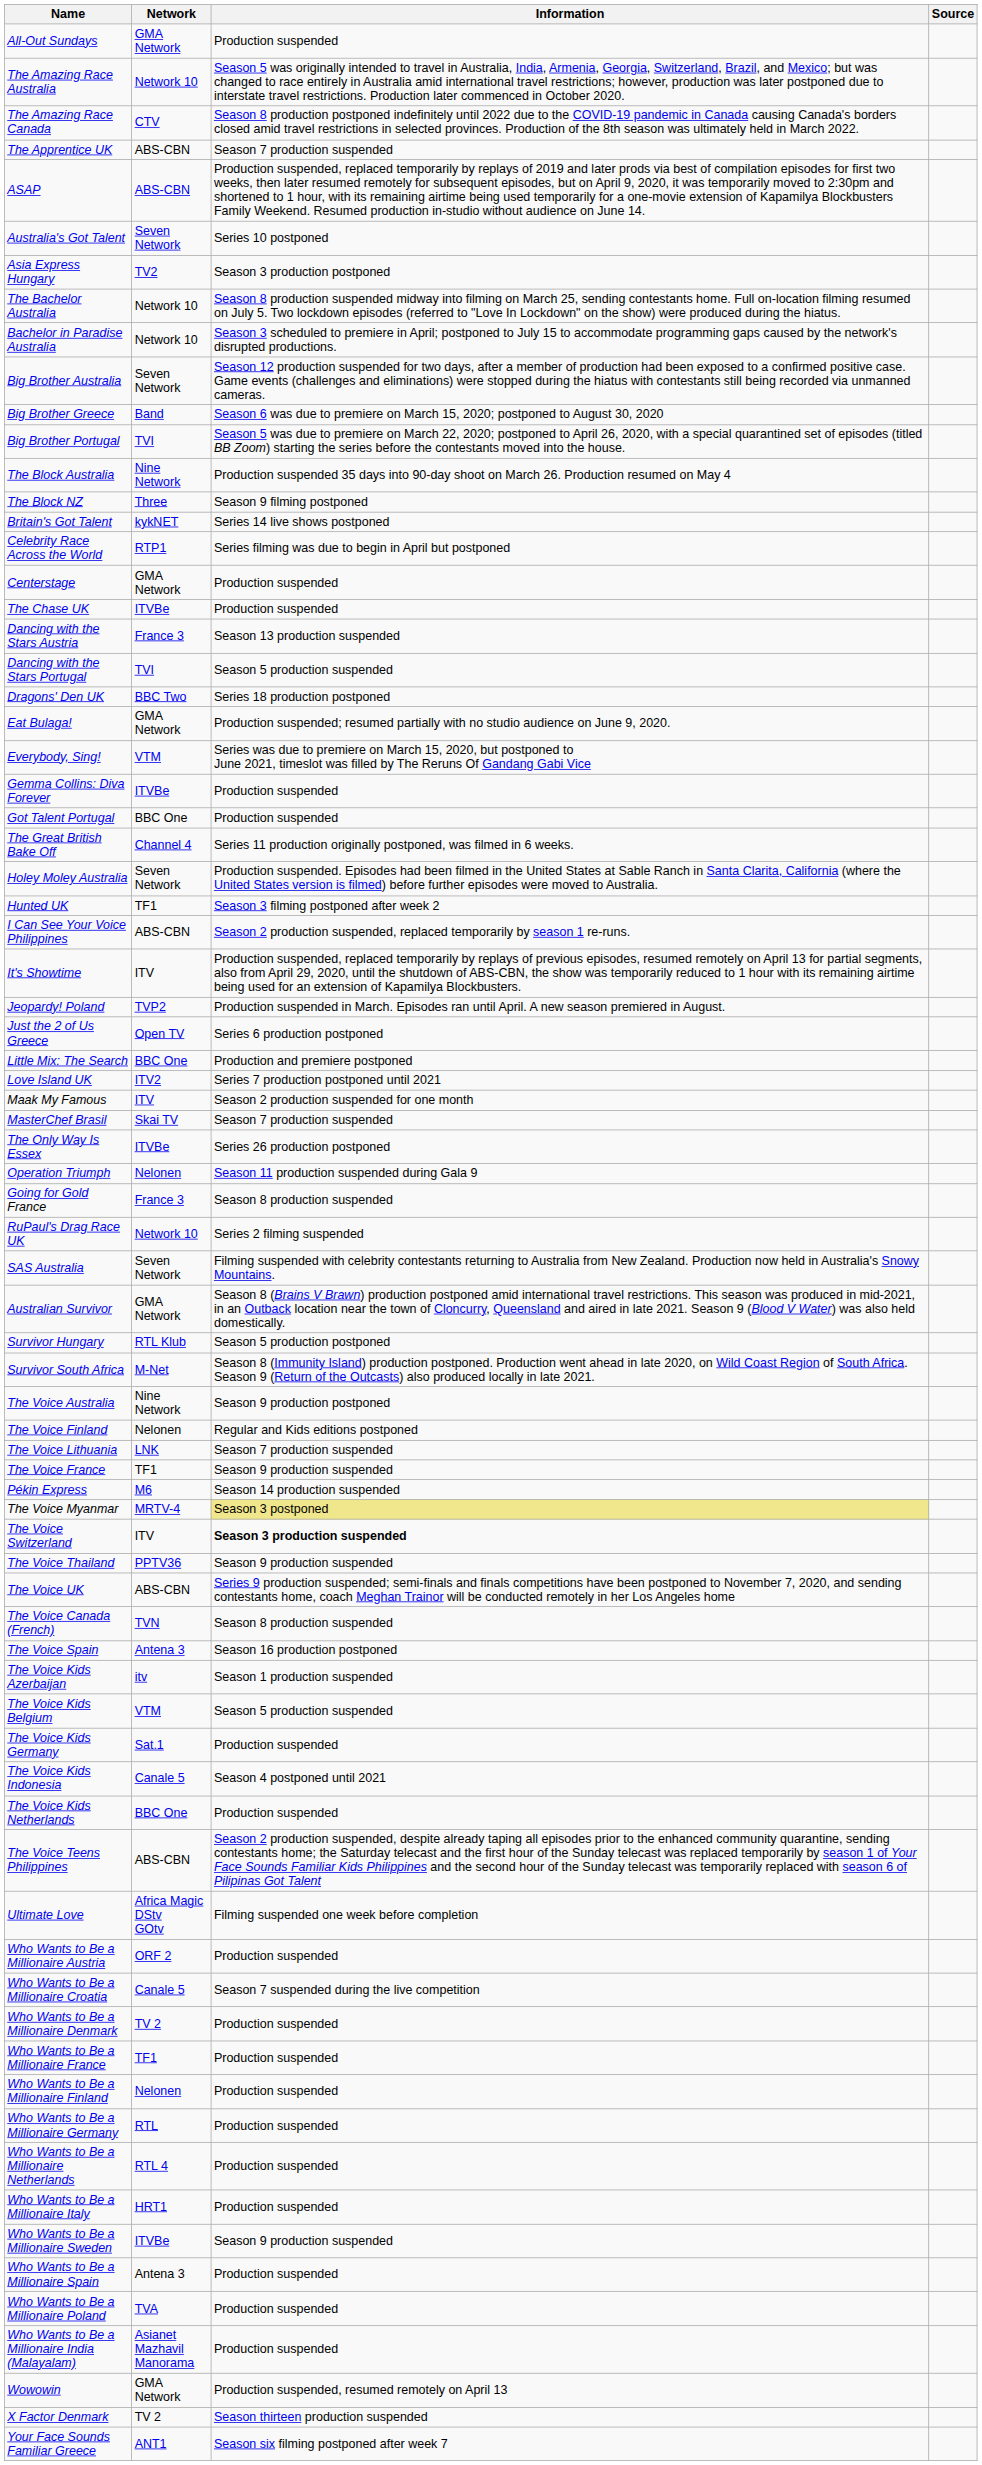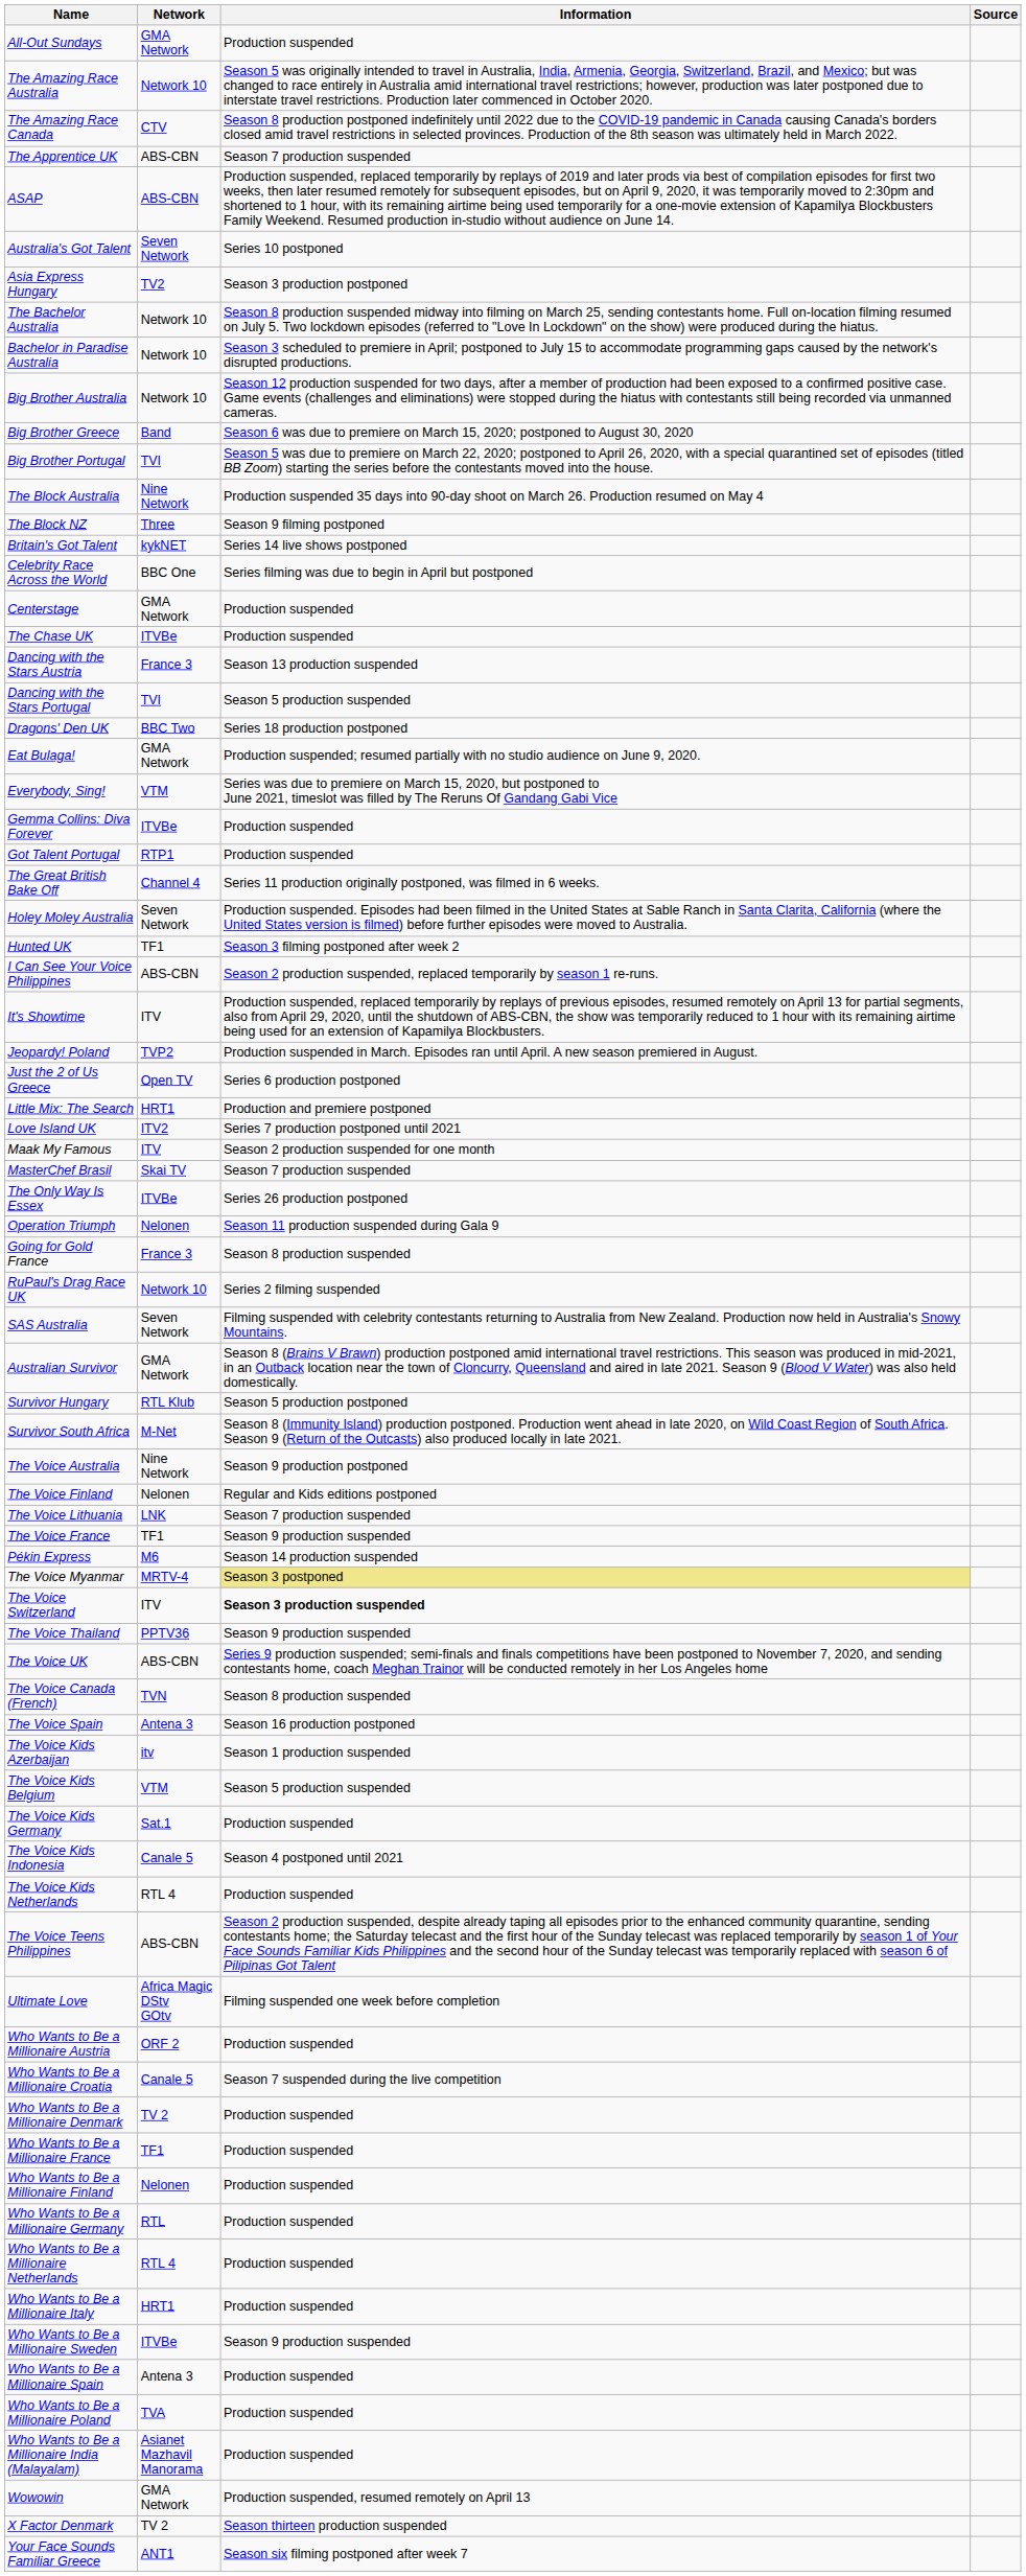Big Brother Australia | Network: Seven Network -> Network 10
Celebrity Race Across the World | Network: RTP1 -> BBC One
Got Talent Portugal | Network: BBC One -> RTP1
Little Mix: The Search | Network: BBC One -> HRT1
The Voice Kids Netherlands | Network: BBC One -> RTL 4
